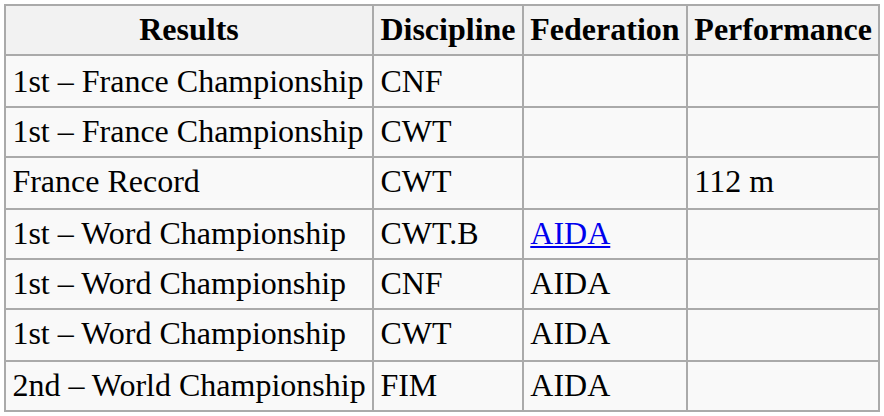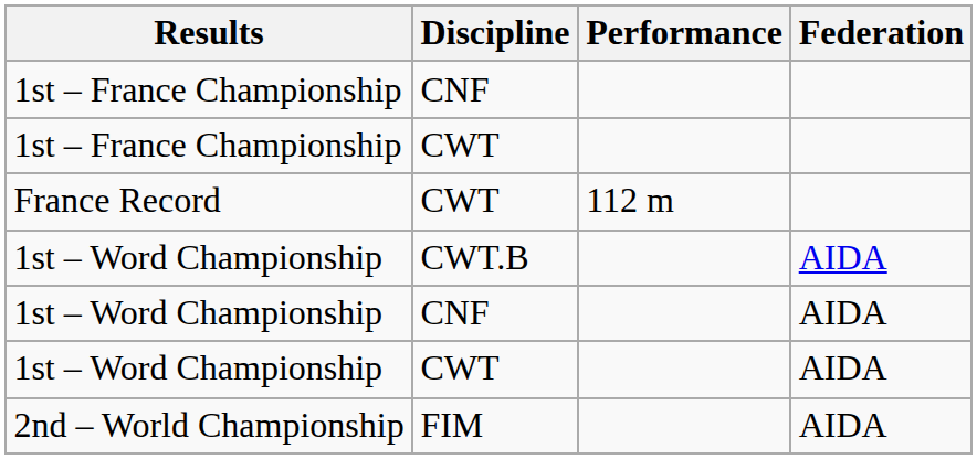columns swapped: Performance <-> Federation
